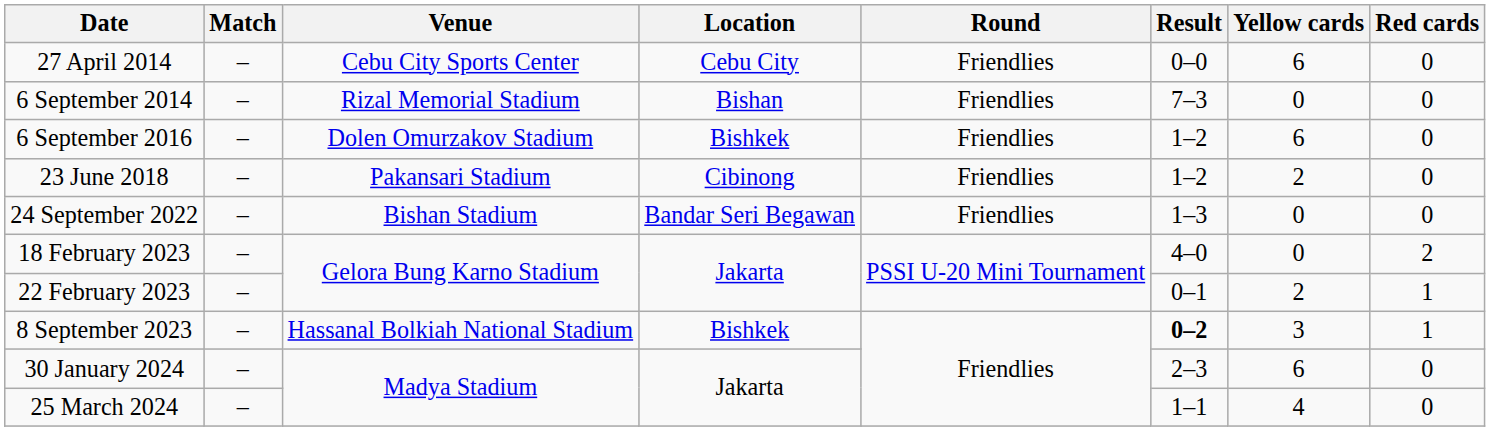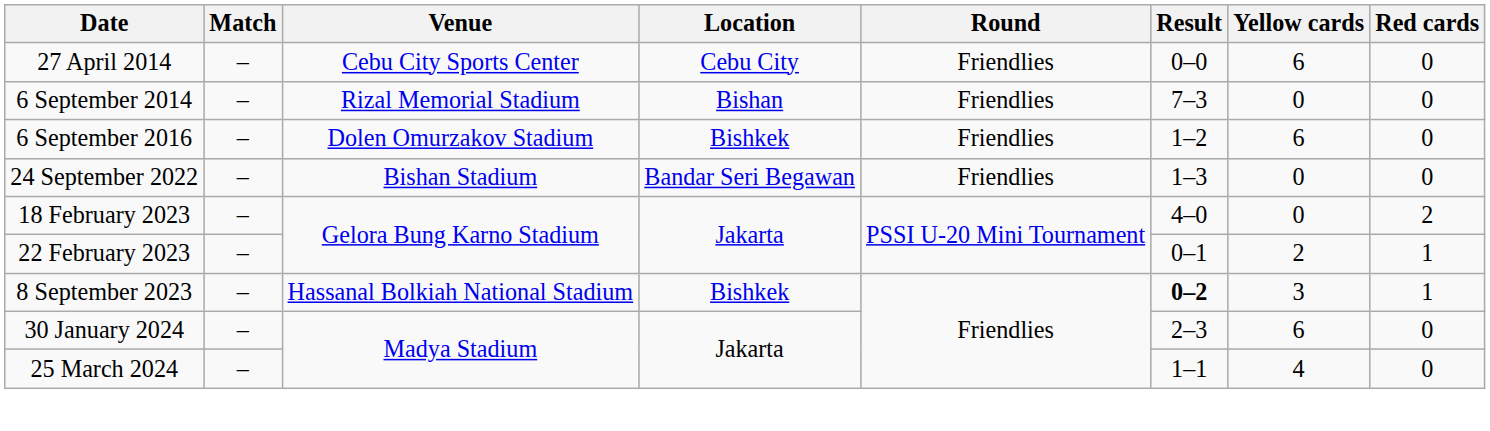- row: 23 June 2018 | – | Pakansari Stadium | Cibinong | Friendlies | 1–2 | 2 | 0
